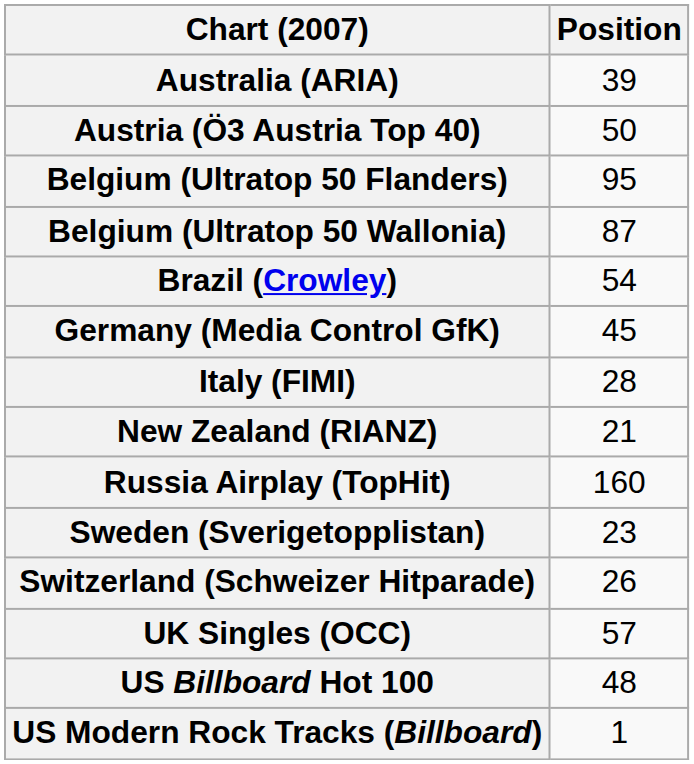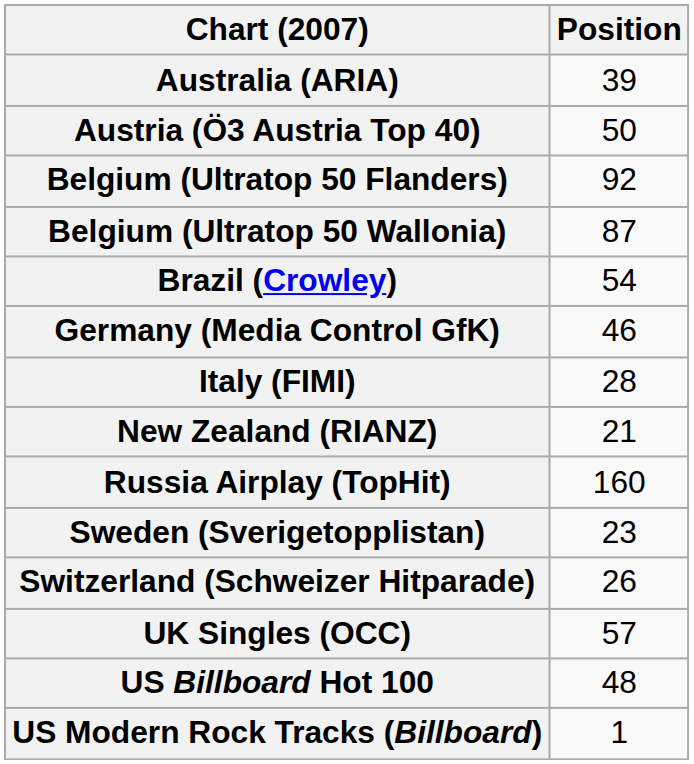Belgium (Ultratop 50 Flanders) | Position: 95 -> 92
Germany (Media Control GfK) | Position: 45 -> 46
